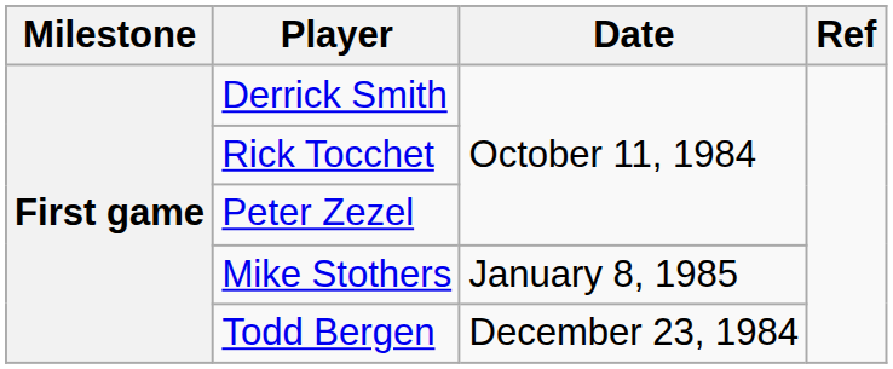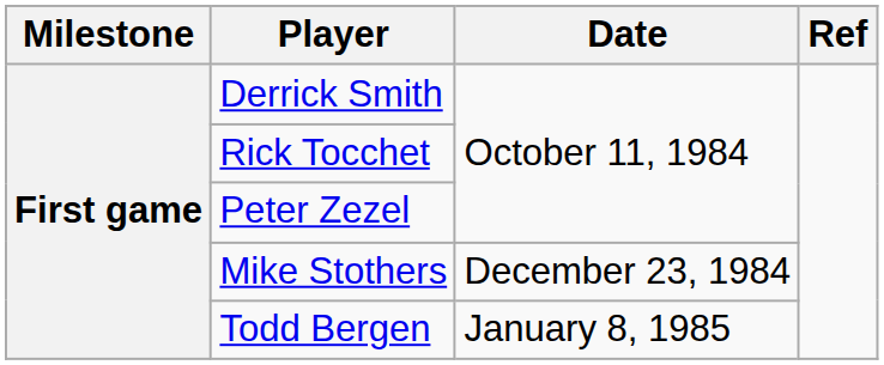Mike Stothers | Date: January 8, 1985 -> December 23, 1984
Todd Bergen | Date: December 23, 1984 -> January 8, 1985
